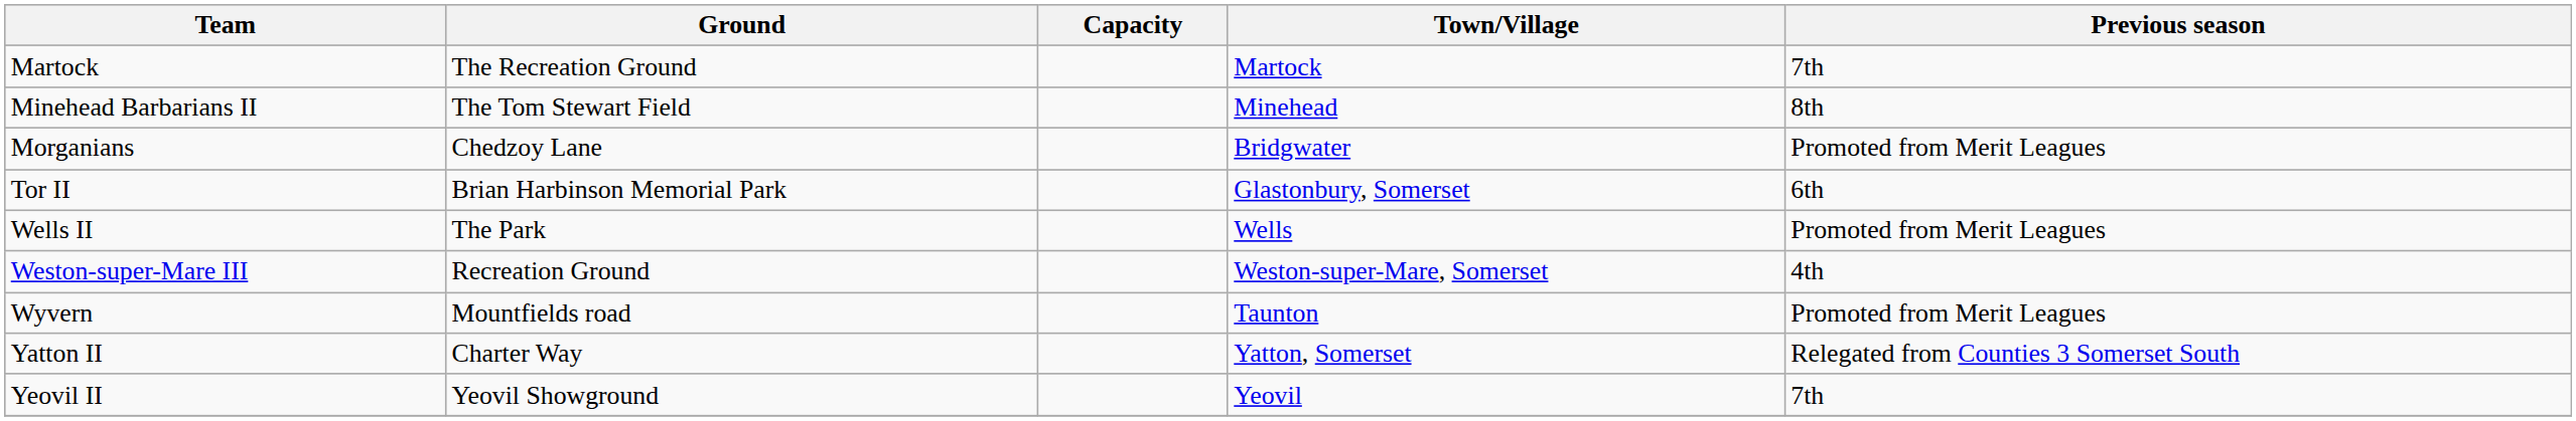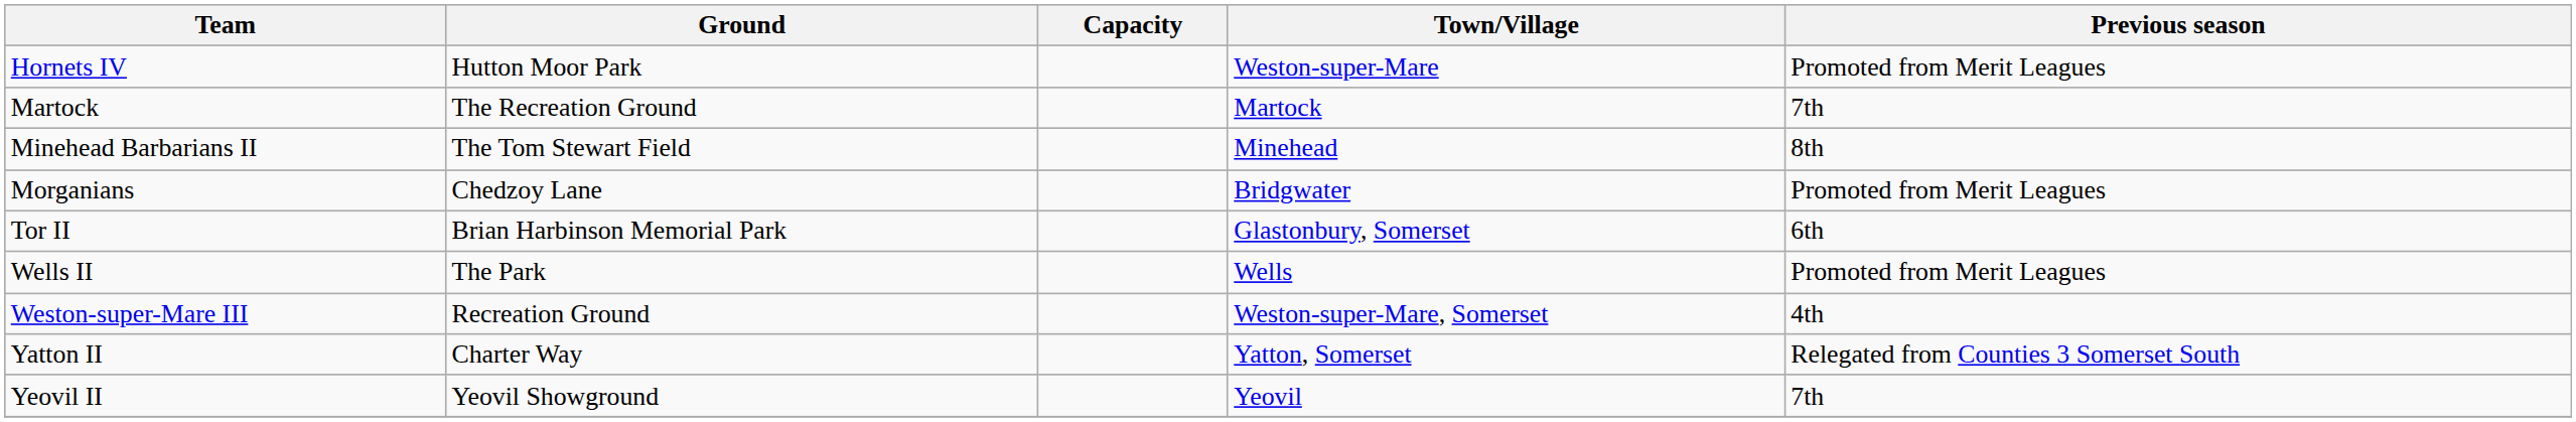+ row: Hornets IV | Hutton Moor Park | Weston-super-Mare | Promoted from Merit Leagues
- row: Wyvern | Mountfields road | Taunton | Promoted from Merit Leagues
